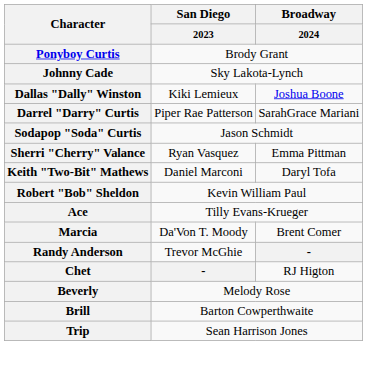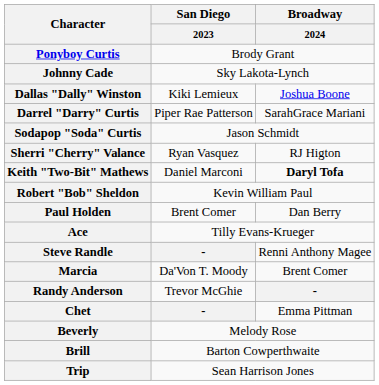Sherri "Cherry" Valance | Broadway / 2024: Emma Pittman -> RJ Higton
Keith "Two-Bit" Mathews | Broadway / 2024: normal -> bold
+ row: Paul Holden | Brent Comer | Dan Berry
+ row: Steve Randle | - | Renni Anthony Magee
Chet | Broadway / 2024: RJ Higton -> Emma Pittman
